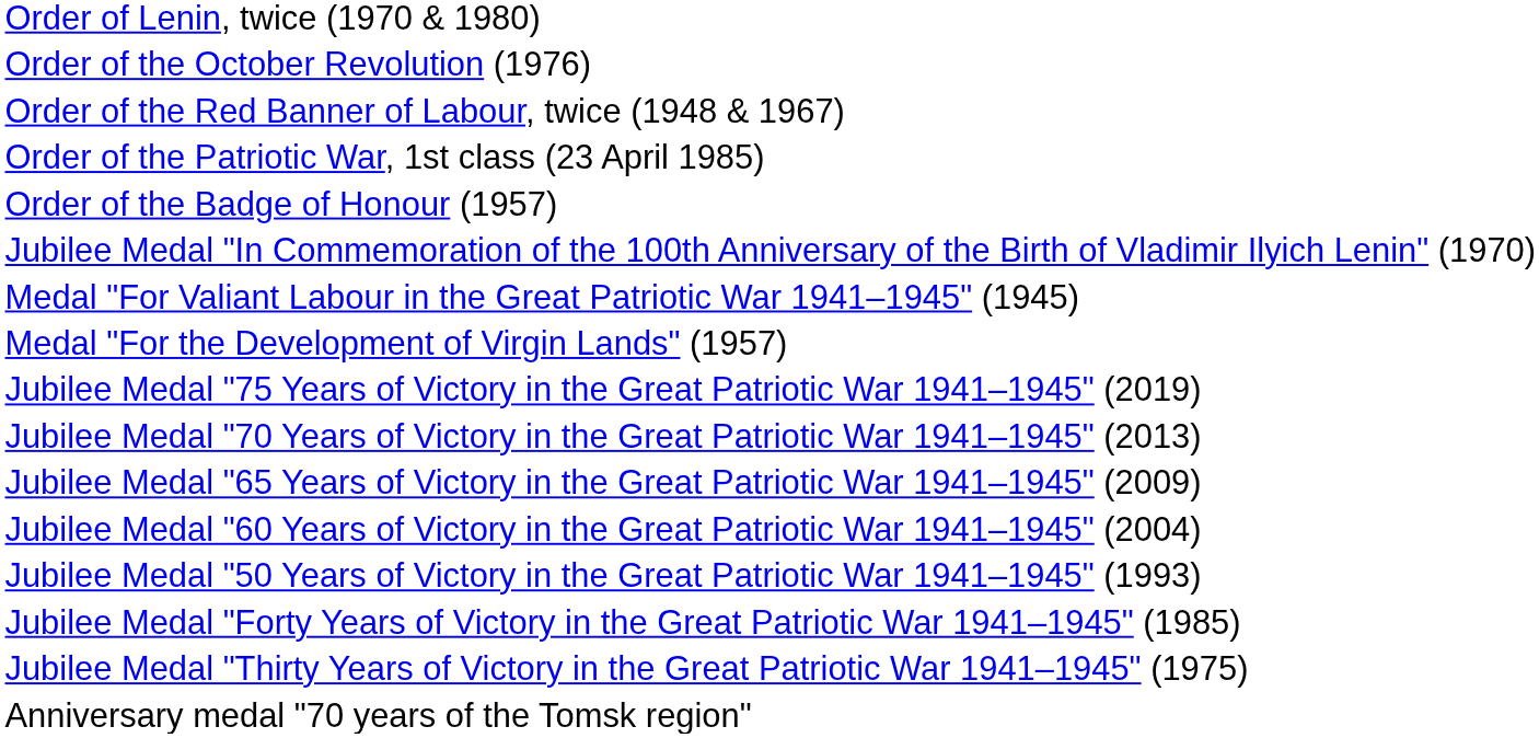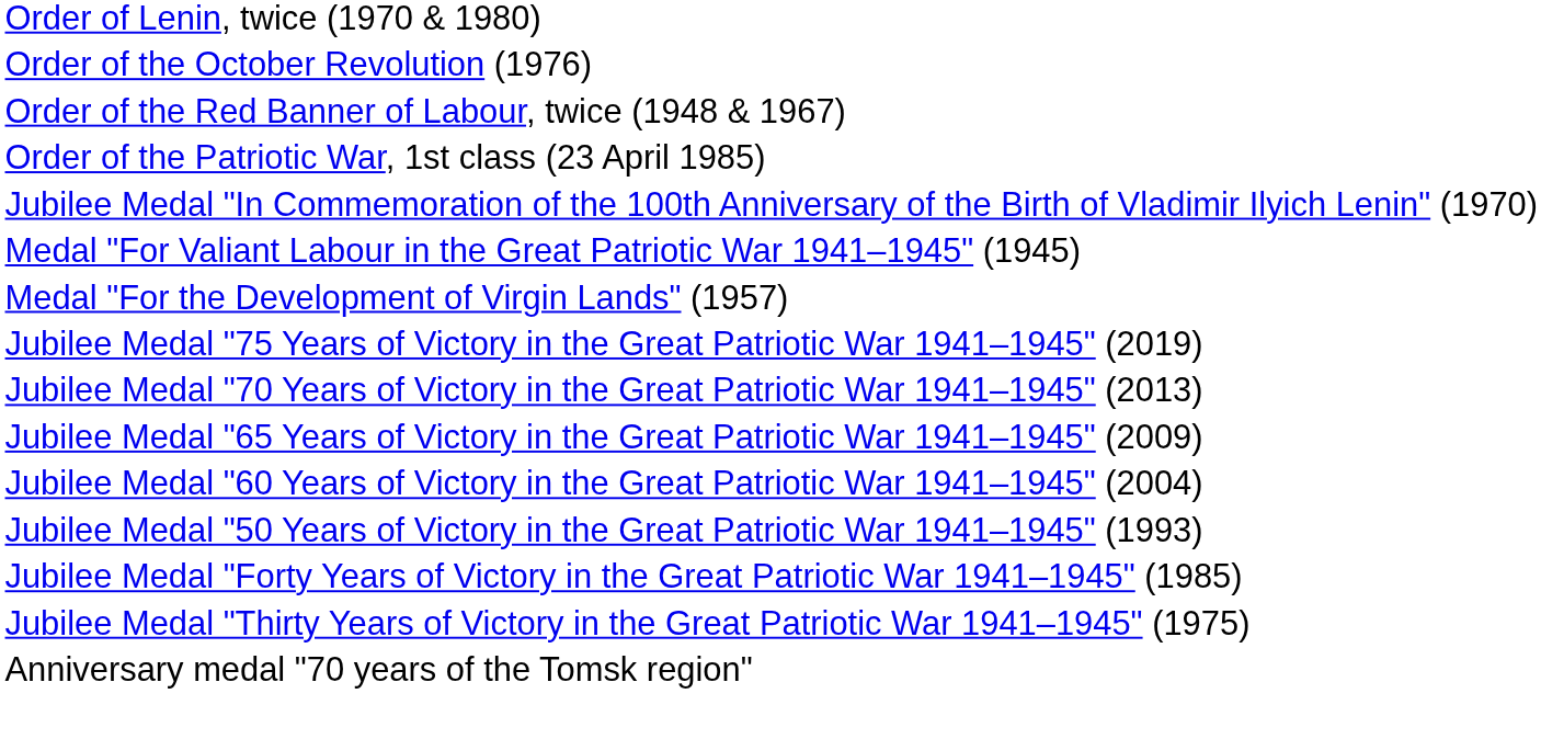- row: Order of the Badge of Honour (1957)
